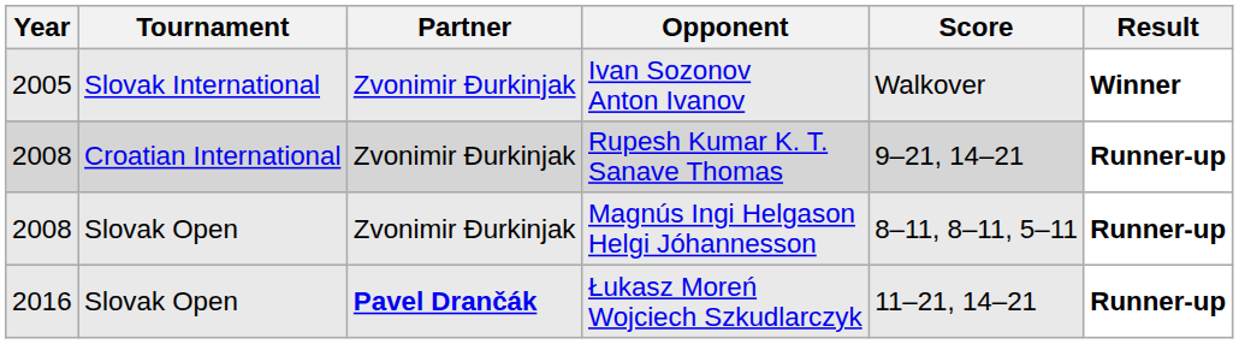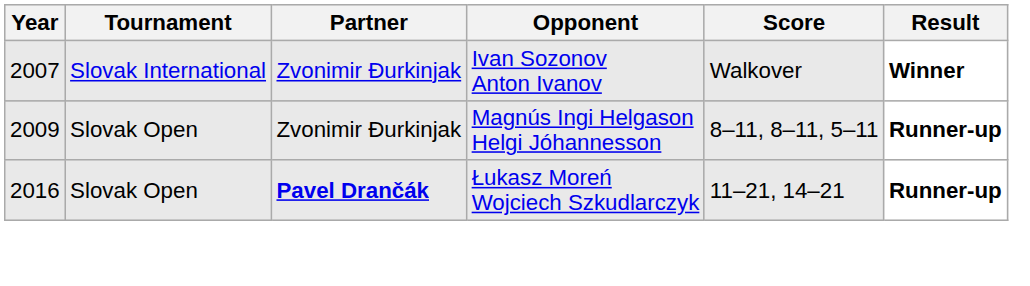Ivan Sozonov Anton Ivanov | Year: 2005 -> 2007
- row: 2008 | Croatian International | Zvonimir Đurkinjak | Rupesh Kumar K. T. Sanave Thomas | 9–21, 14–21 | Runner-up
Magnús Ingi Helgason Helgi Jóhannesson | Year: 2008 -> 2009
